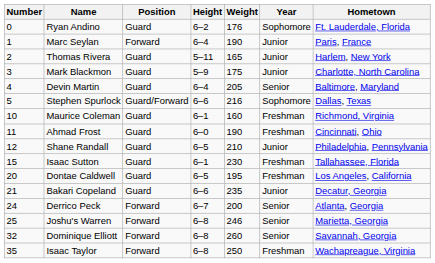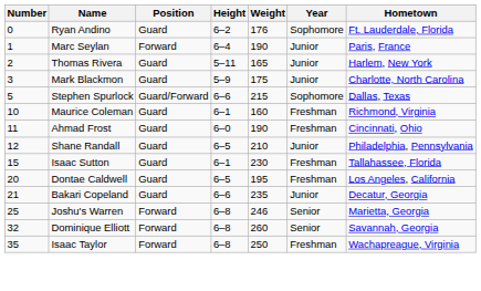- row: 4 | Devin Martin | Guard | 6–4 | 205 | Senior | Baltimore, Maryland
Stephen Spurlock | Weight: 216 -> 215
- row: 24 | Derrico Peck | Forward | 6–7 | 200 | Senior | Atlanta, Georgia
